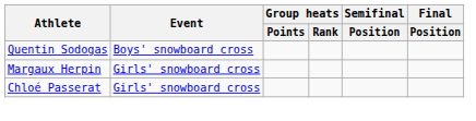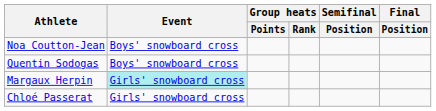+ row: Noa Coutton-Jean | Boys' snowboard cross
Margaux Herpin | Event: no background -> paleturquoise background
